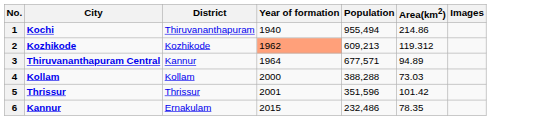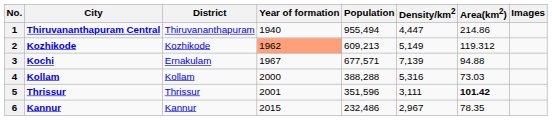+ column: Density/km2 | 4,447 | 5,149 | 7,139 | 5,316 | 3,111 | 2,967
1 | City: Kochi -> Thiruvananthapuram Central
3 | City: Thiruvananthapuram Central -> Kochi
3 | District: Kannur -> Ernakulam
3 | Year of formation: 1964 -> 1967
3 | Area(km2): 94.89 -> 94.88
5 | Area(km2): normal -> bold
6 | District: Ernakulam -> Kannur
